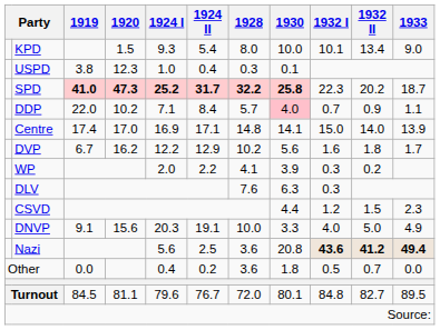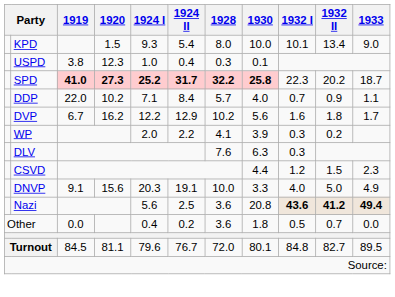SPD | 1920: 47.3 -> 27.3
DDP | 1930: pink background -> no background
- row: Centre | 17.4 | 17.0 | 16.9 | 17.1 | 14.8 | 14.1 | 15.0 | 14.0 | 13.9
